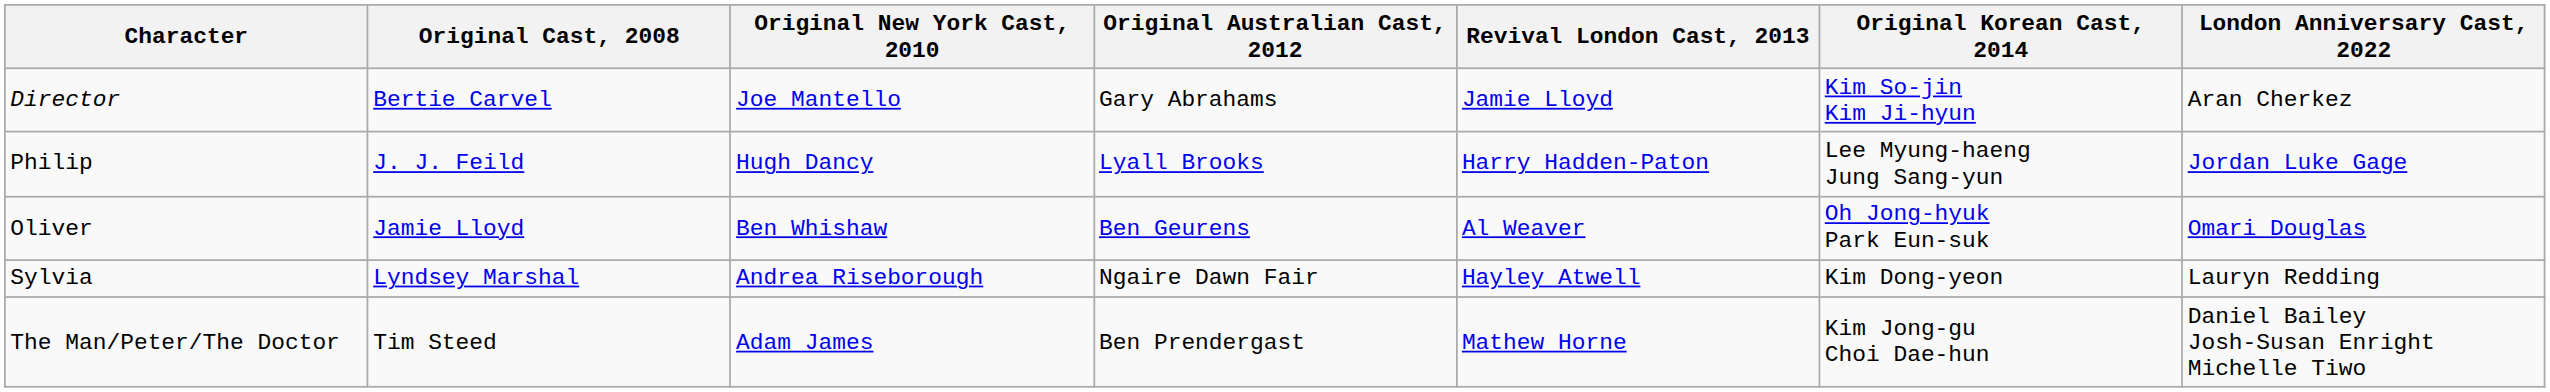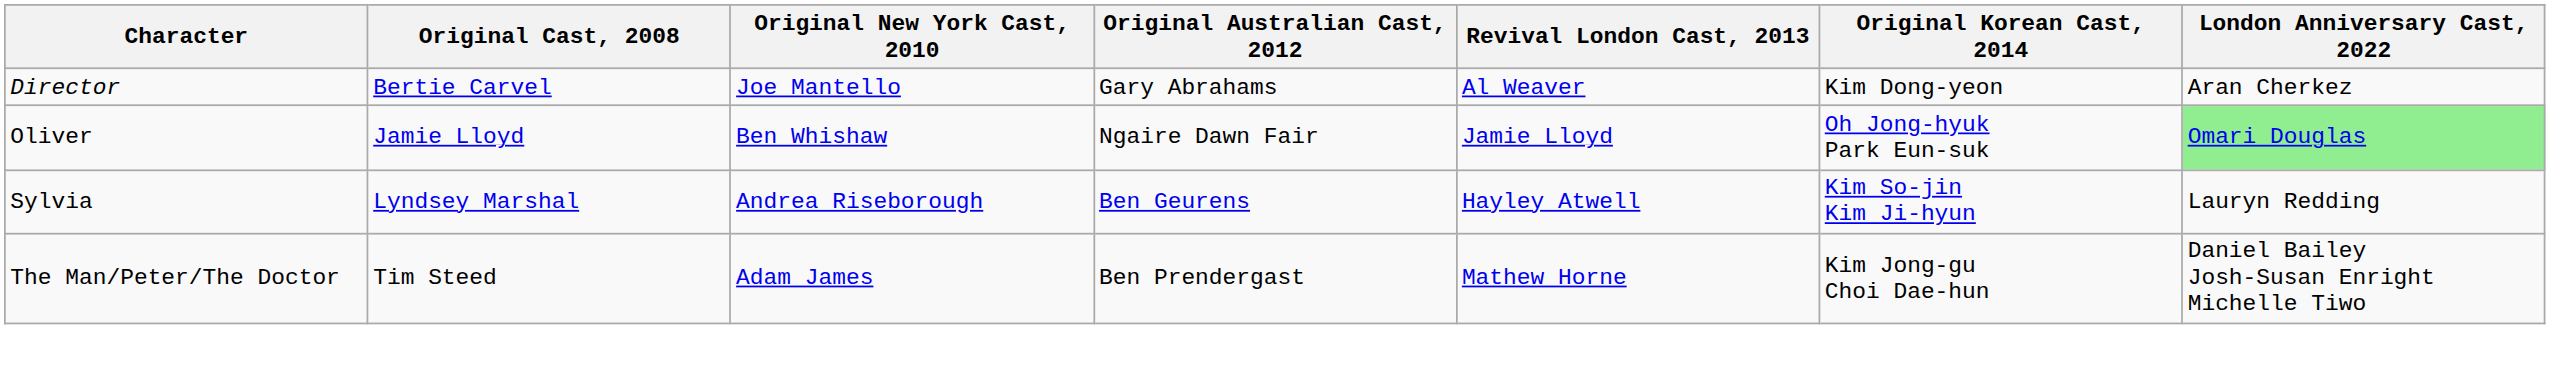Director | Revival London Cast, 2013: Jamie Lloyd -> Al Weaver
Director | Original Korean Cast, 2014: Kim So-jin Kim Ji-hyun -> Kim Dong-yeon
- row: Philip | J. J. Feild | Hugh Dancy | Lyall Brooks | Harry Hadden-Paton | Lee Myung-haeng Jung Sang-yun | Jordan Luke Gage
Oliver | Original Australian Cast, 2012: Ben Geurens -> Ngaire Dawn Fair
Oliver | Revival London Cast, 2013: Al Weaver -> Jamie Lloyd
Oliver | London Anniversary Cast, 2022: no background -> lightgreen background
Sylvia | Original Australian Cast, 2012: Ngaire Dawn Fair -> Ben Geurens
Sylvia | Original Korean Cast, 2014: Kim Dong-yeon -> Kim So-jin Kim Ji-hyun
